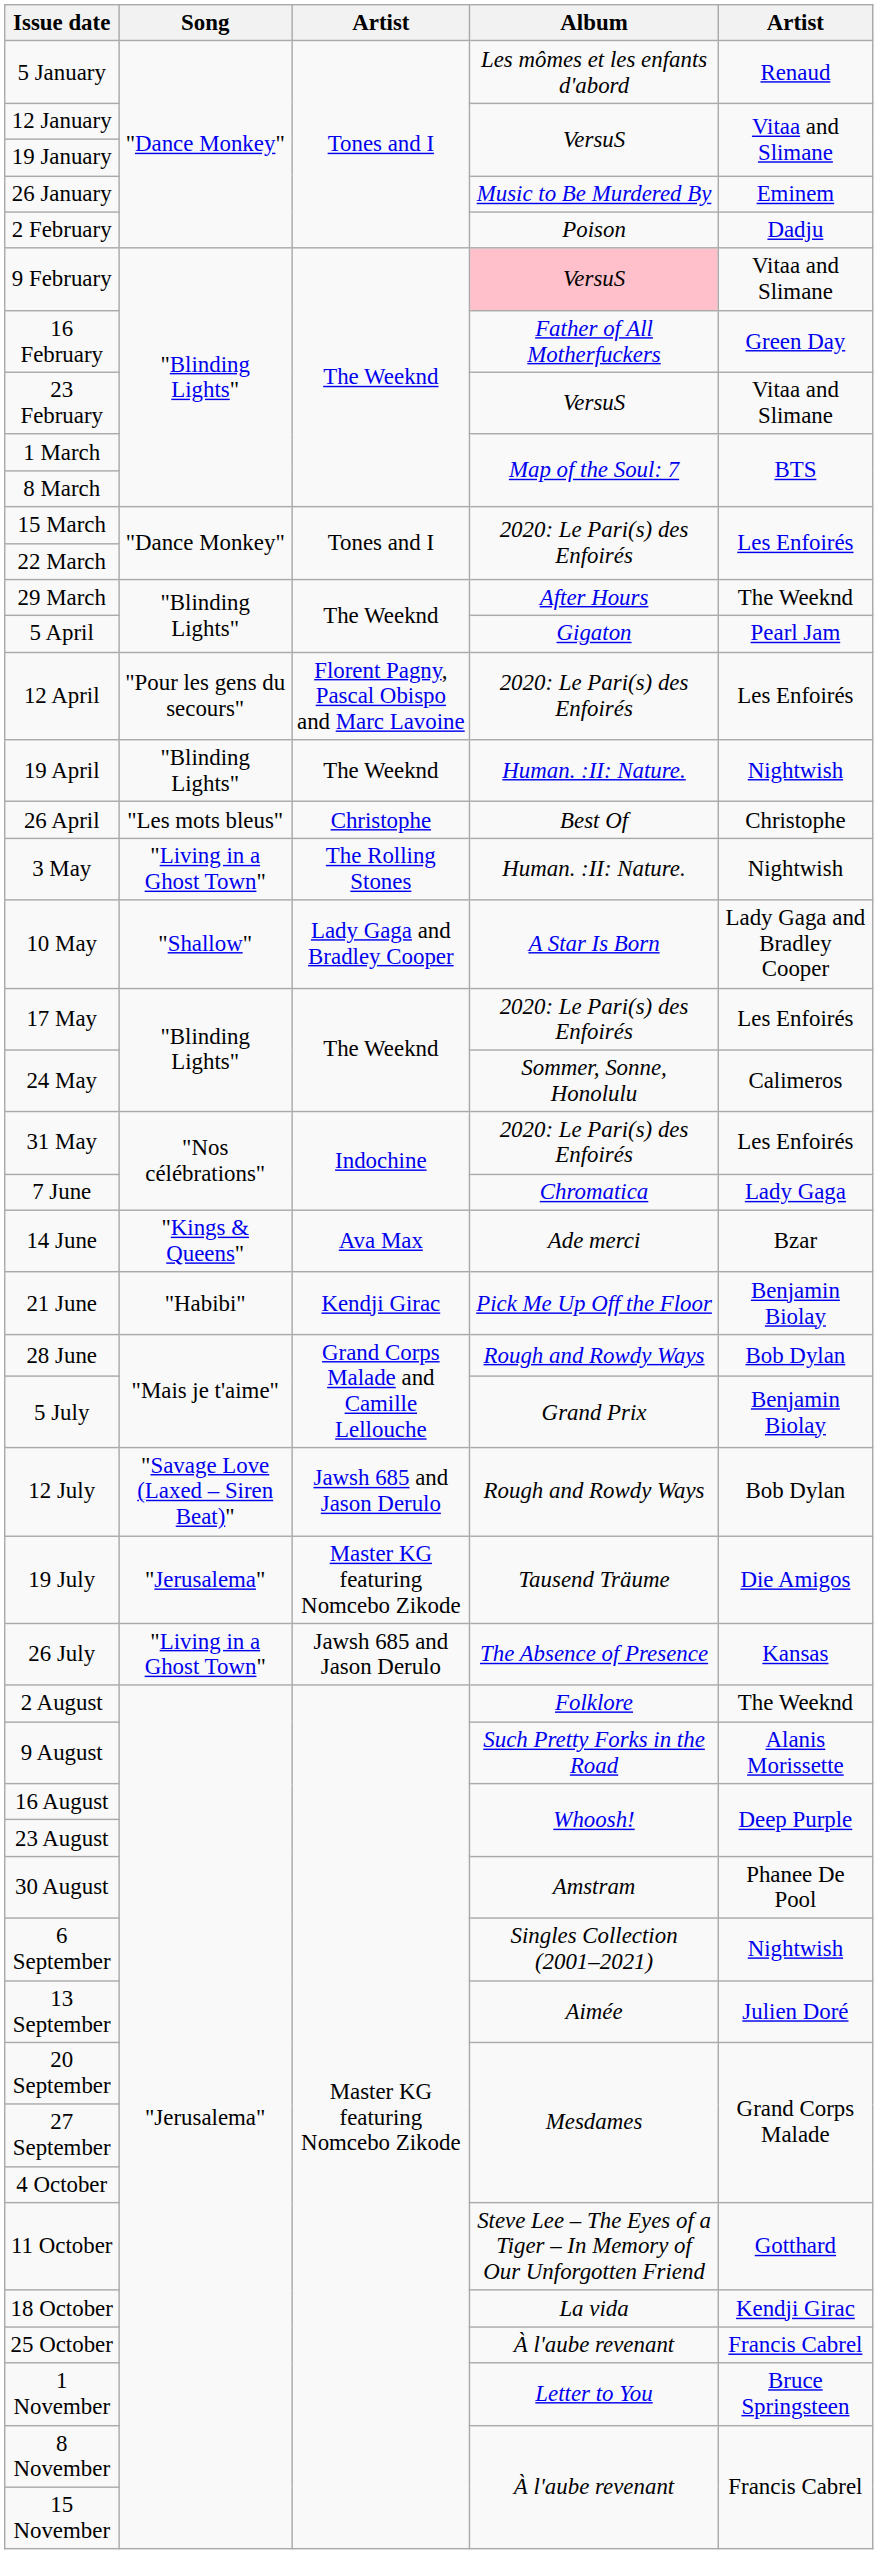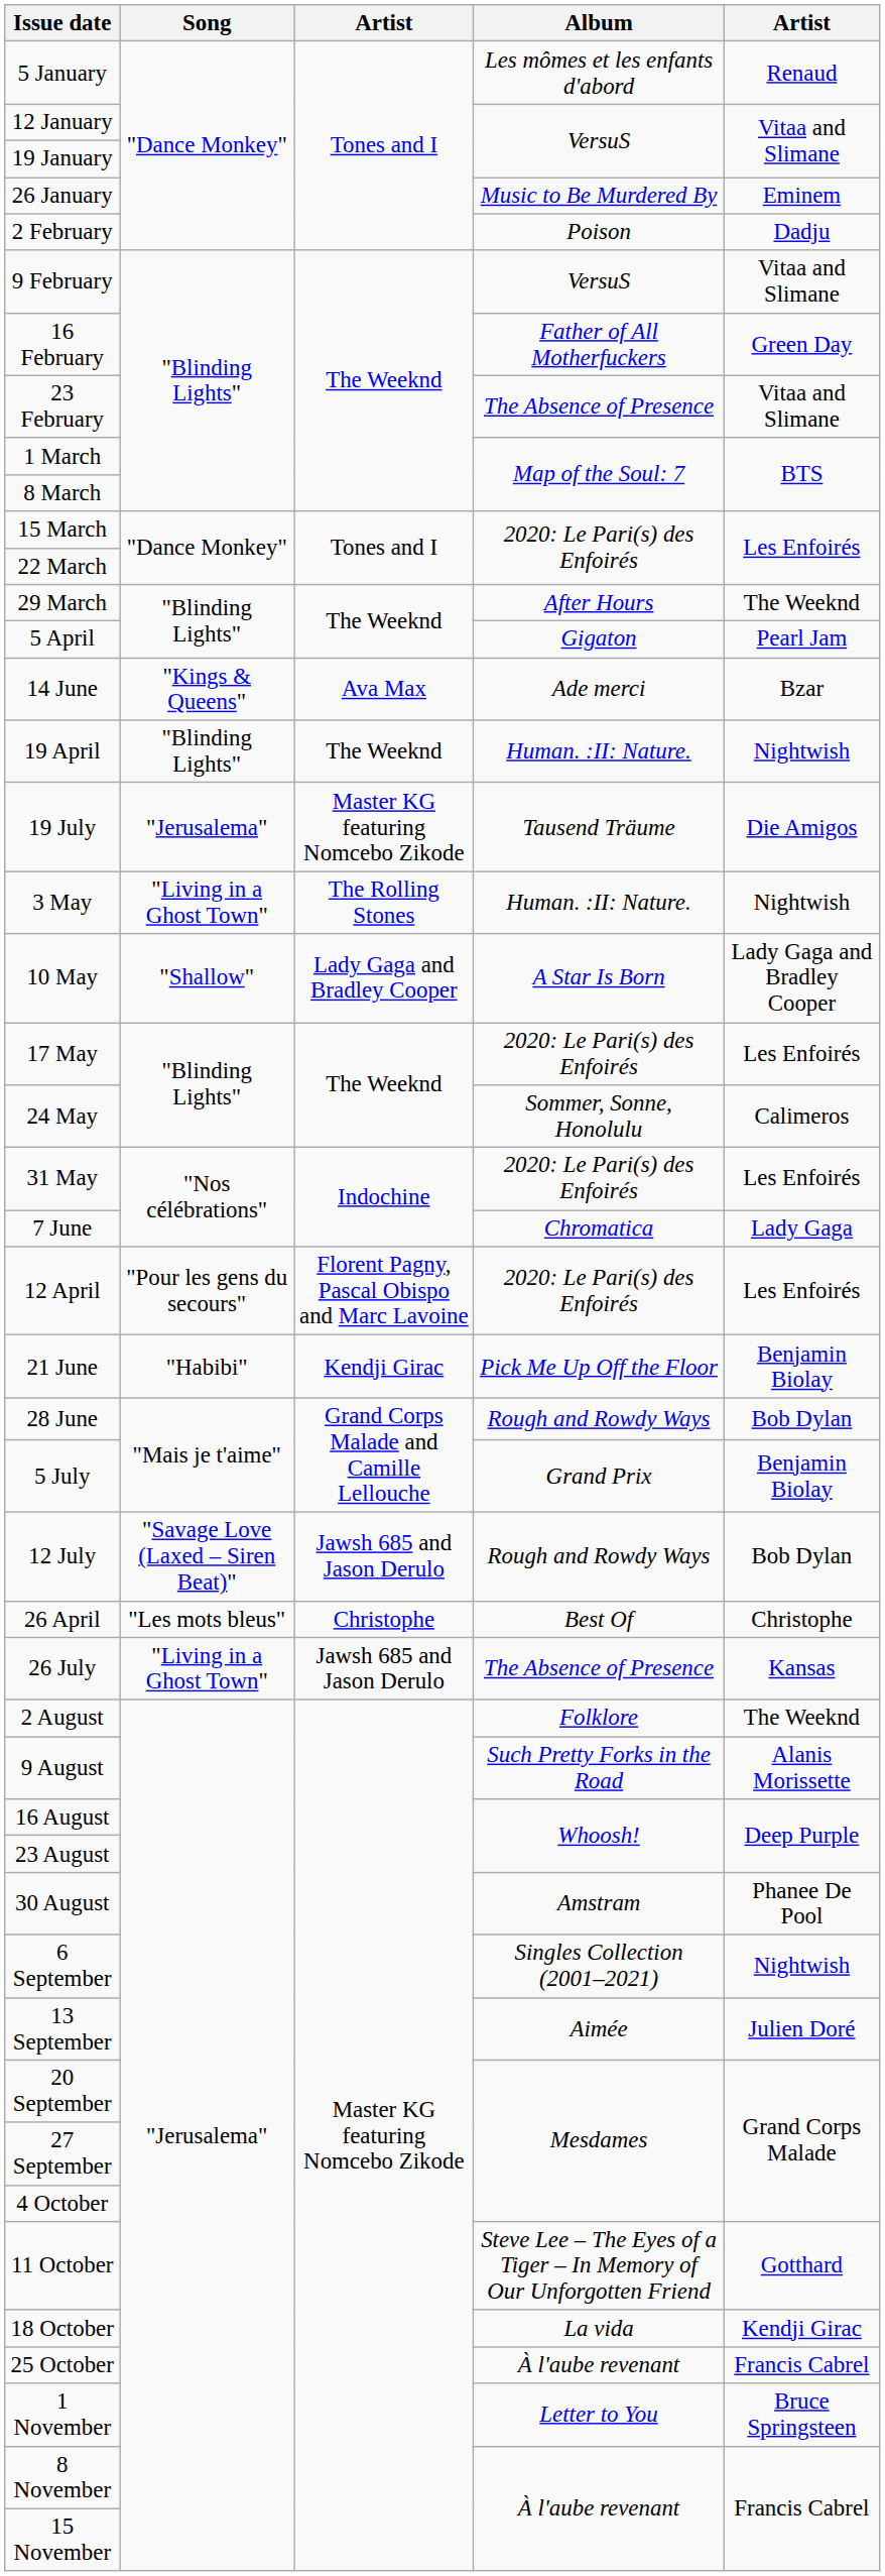9 February | Album: pink background -> no background
23 February | Album: VersuS -> The Absence of Presence
rows swapped: 12 April <-> 14 June
rows swapped: 26 April <-> 19 July
